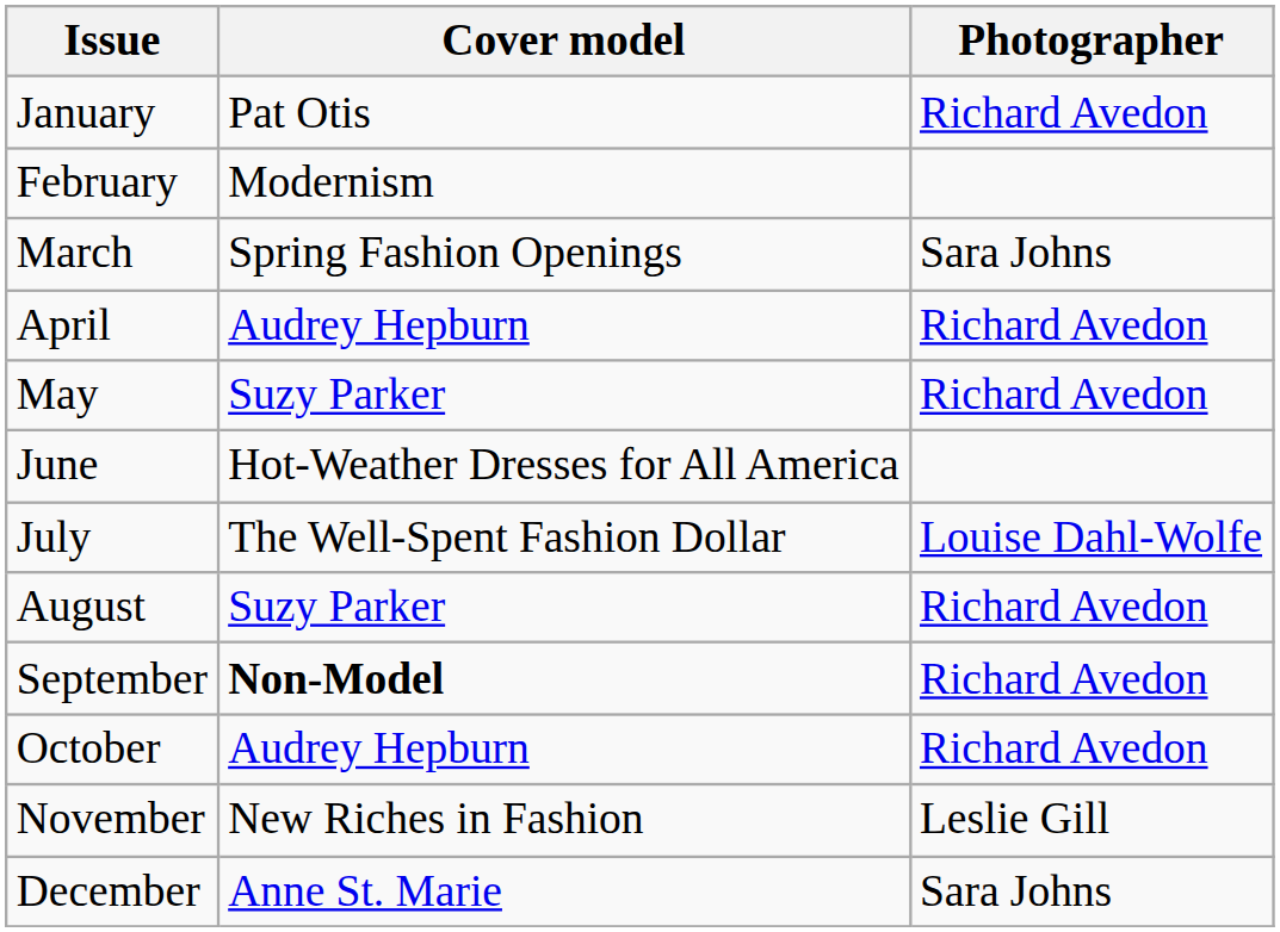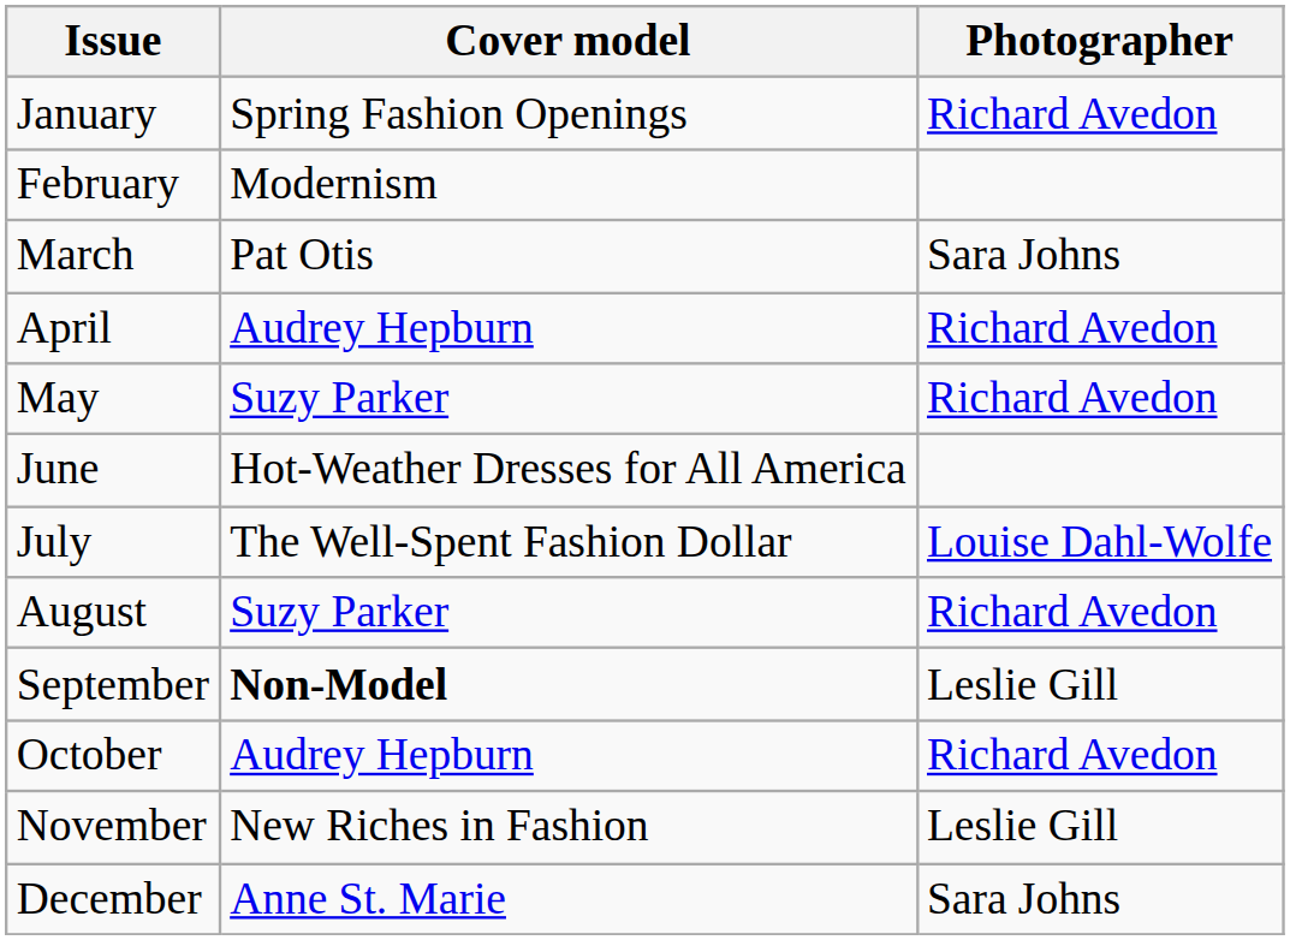January | Cover model: Pat Otis -> Spring Fashion Openings
March | Cover model: Spring Fashion Openings -> Pat Otis
September | Photographer: Richard Avedon -> Leslie Gill
